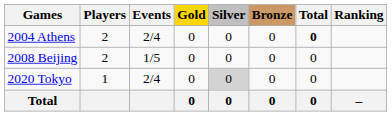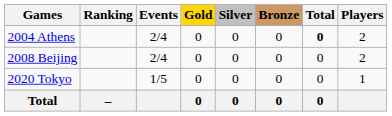columns swapped: Players <-> Ranking
2008 Beijing | Events: 1/5 -> 2/4
2020 Tokyo | Events: 2/4 -> 1/5
2020 Tokyo | Silver: lightgrey background -> no background
